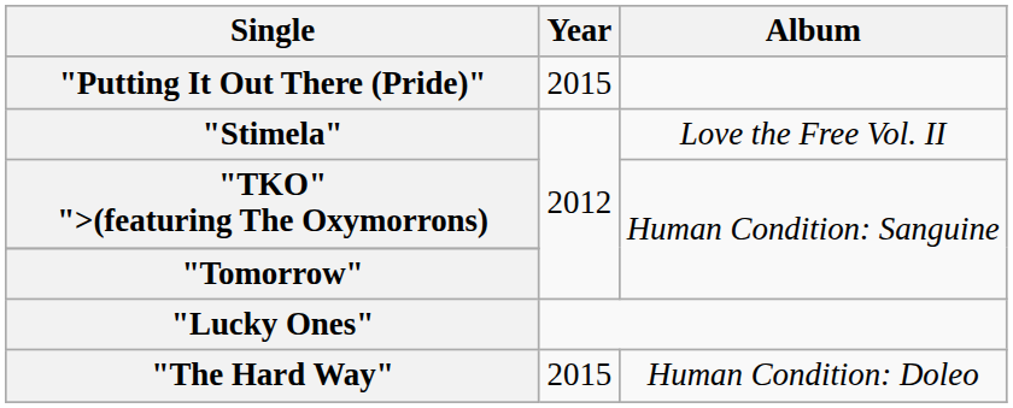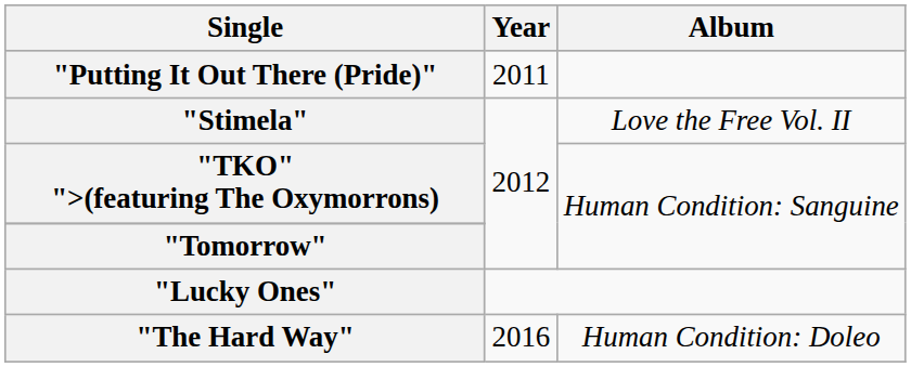"Putting It Out There (Pride)" | Year: 2015 -> 2011
"The Hard Way" | Year: 2015 -> 2016
